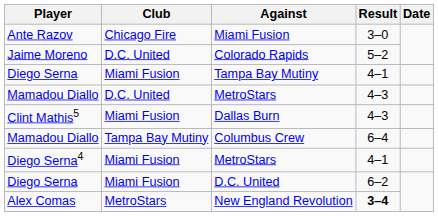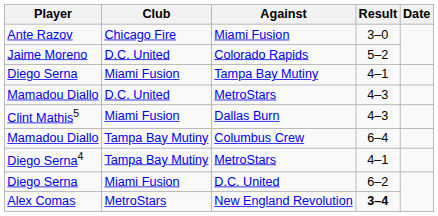Diego Serna4 / MetroStars | Club: Miami Fusion -> Tampa Bay Mutiny
